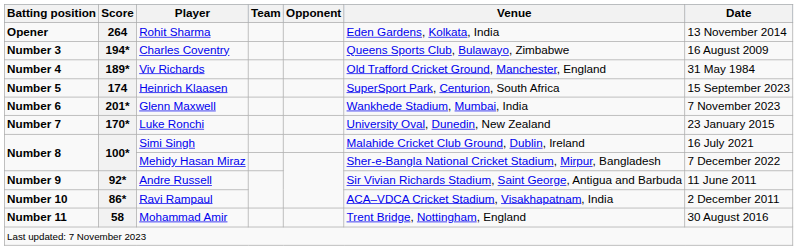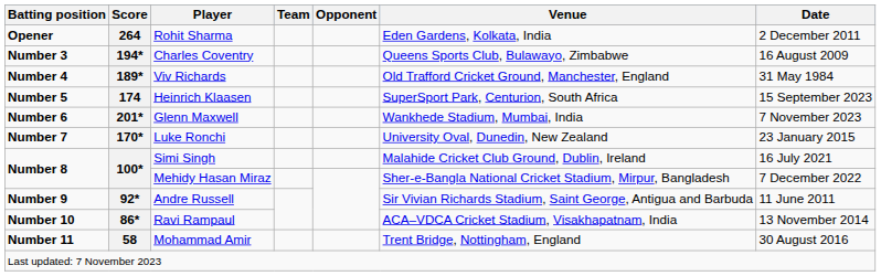264 | Date: 13 November 2014 -> 2 December 2011
86* | Date: 2 December 2011 -> 13 November 2014
